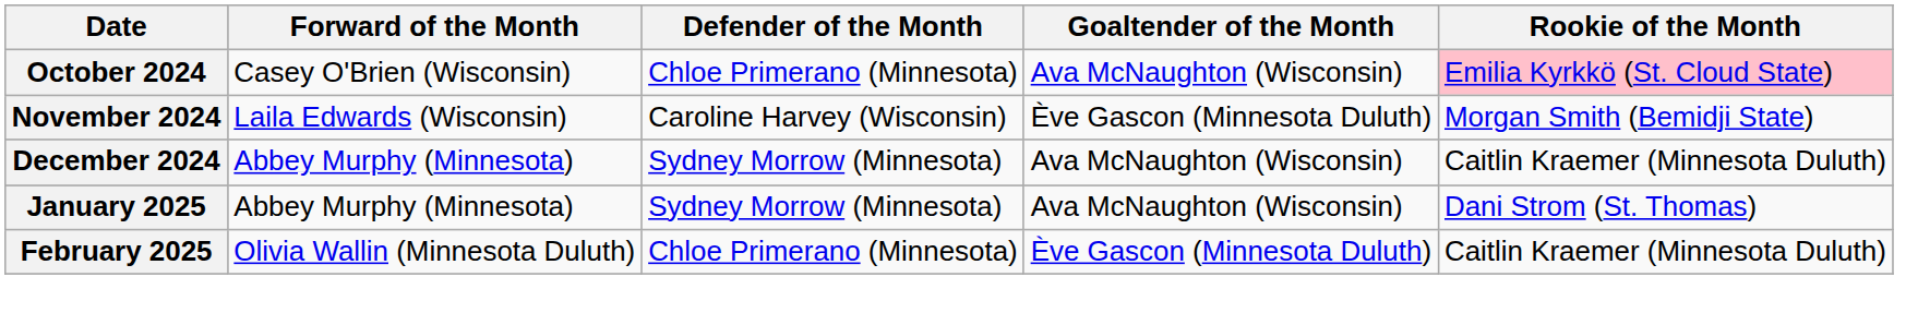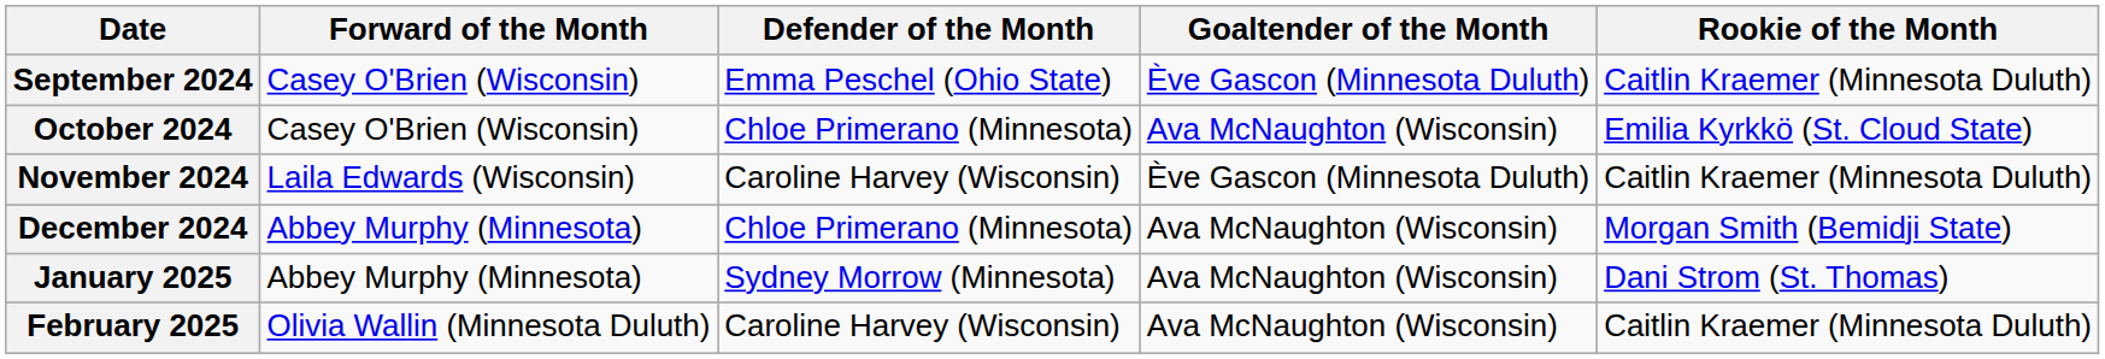+ row: September 2024 | Casey O'Brien (Wisconsin) | Emma Peschel (Ohio State) | Ève Gascon (Minnesota Duluth) | Caitlin Kraemer (Minnesota Duluth)
October 2024 | Rookie of the Month: pink background -> no background
November 2024 | Rookie of the Month: Morgan Smith (Bemidji State) -> Caitlin Kraemer (Minnesota Duluth)
December 2024 | Defender of the Month: Sydney Morrow (Minnesota) -> Chloe Primerano (Minnesota)
December 2024 | Rookie of the Month: Caitlin Kraemer (Minnesota Duluth) -> Morgan Smith (Bemidji State)
February 2025 | Defender of the Month: Chloe Primerano (Minnesota) -> Caroline Harvey (Wisconsin)
February 2025 | Goaltender of the Month: Ève Gascon (Minnesota Duluth) -> Ava McNaughton (Wisconsin)
